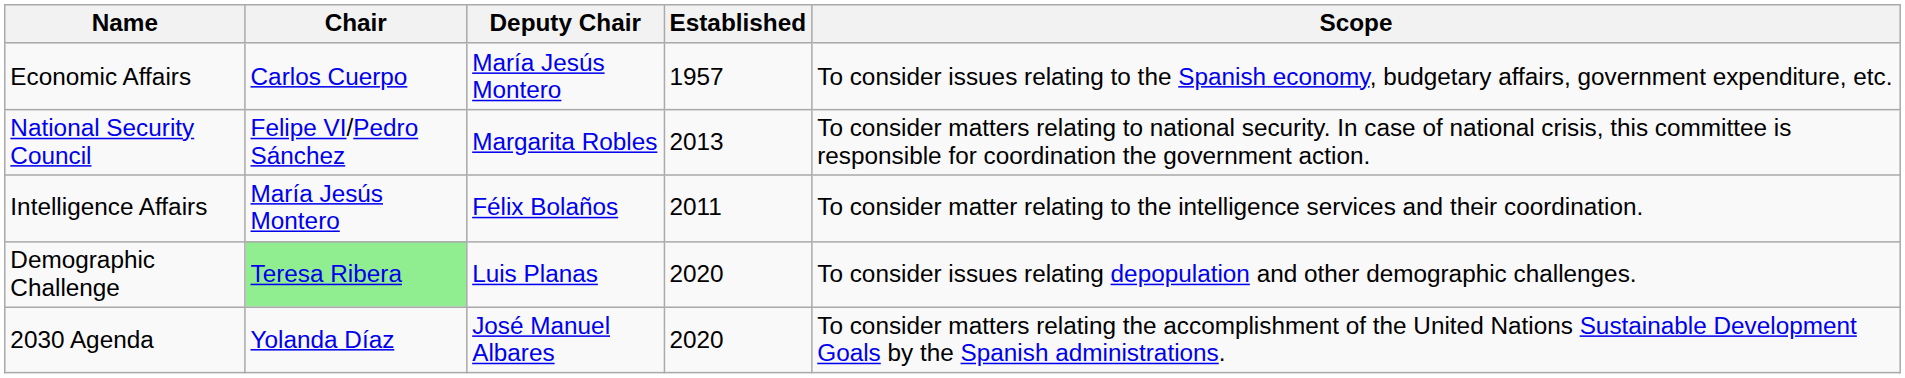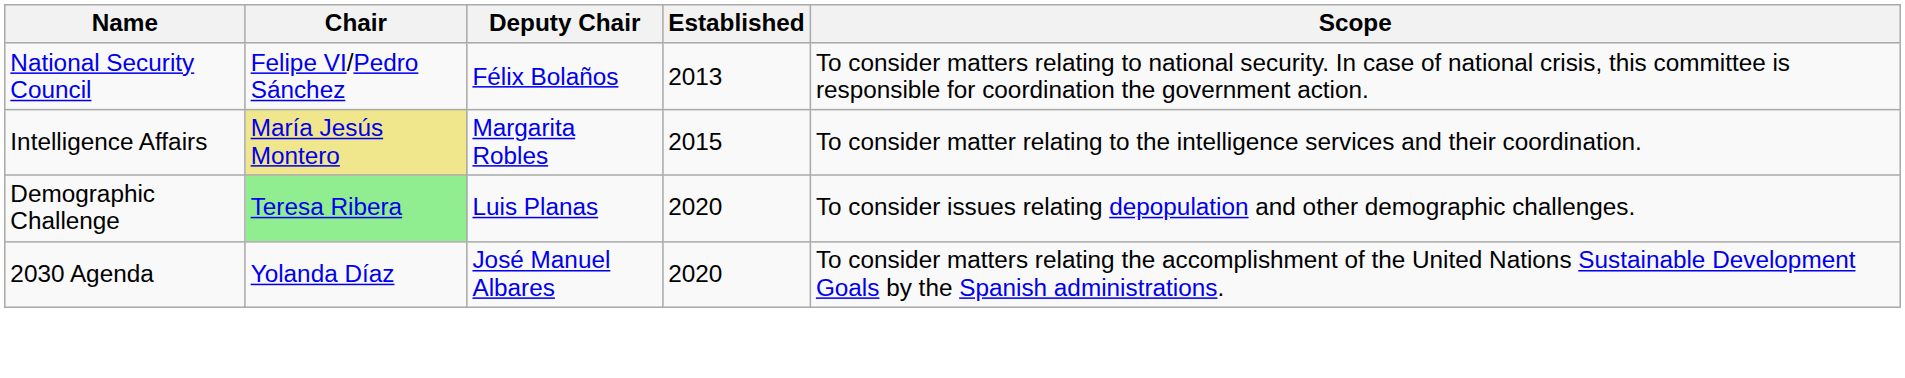- row: Economic Affairs | Carlos Cuerpo | María Jesús Montero | 1957 | To consider issues relating to the Spanish economy, budgetary affairs, government expenditure, etc.
National Security Council | Deputy Chair: Margarita Robles -> Félix Bolaños
Intelligence Affairs | Chair: no background -> khaki background
Intelligence Affairs | Deputy Chair: Félix Bolaños -> Margarita Robles
Intelligence Affairs | Established: 2011 -> 2015
